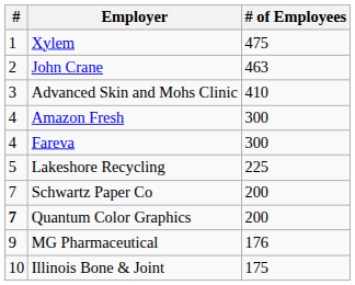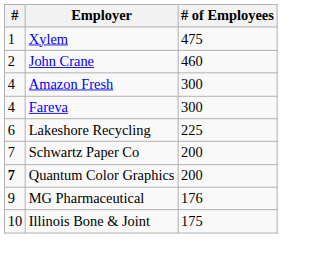John Crane | # of Employees: 463 -> 460
- row: 3 | Advanced Skin and Mohs Clinic | 410
Lakeshore Recycling | #: 5 -> 6
